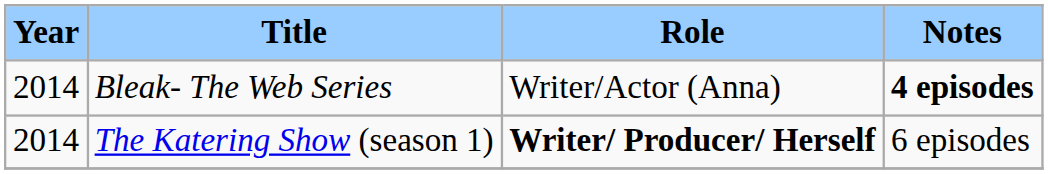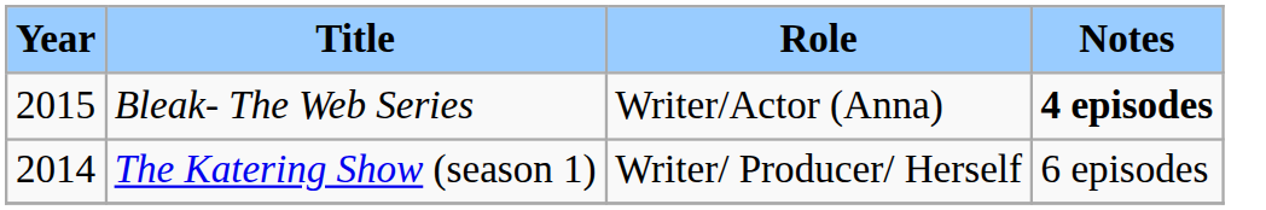Bleak- The Web Series | Year: 2014 -> 2015
The Katering Show (season 1) | Role: bold -> normal
